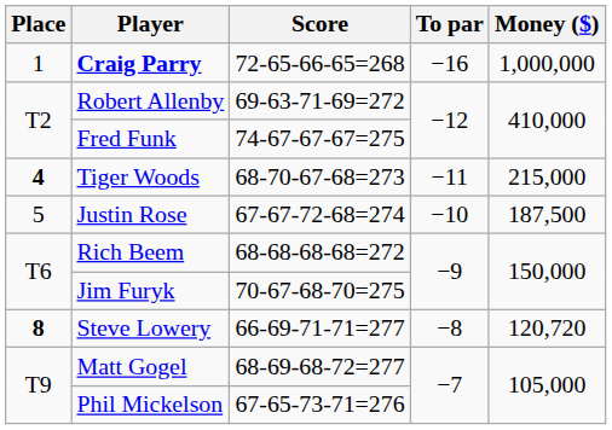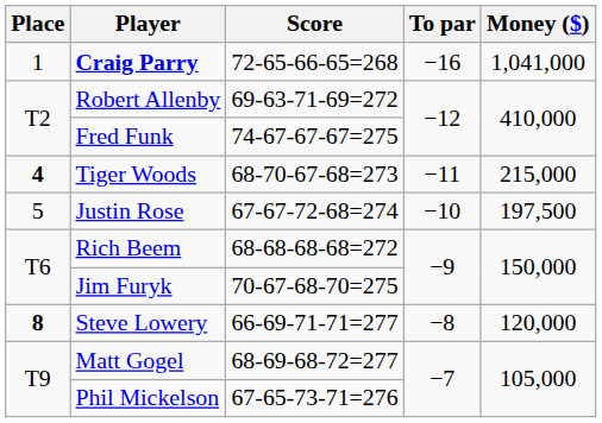Craig Parry | Money ($): 1,000,000 -> 1,041,000
Justin Rose | Money ($): 187,500 -> 197,500
Steve Lowery | Money ($): 120,720 -> 120,000
